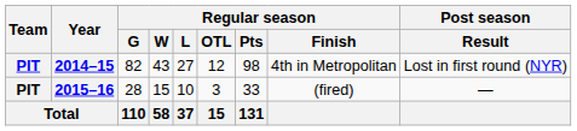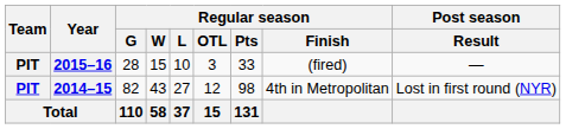rows swapped: 2014–15 <-> 2015–16
